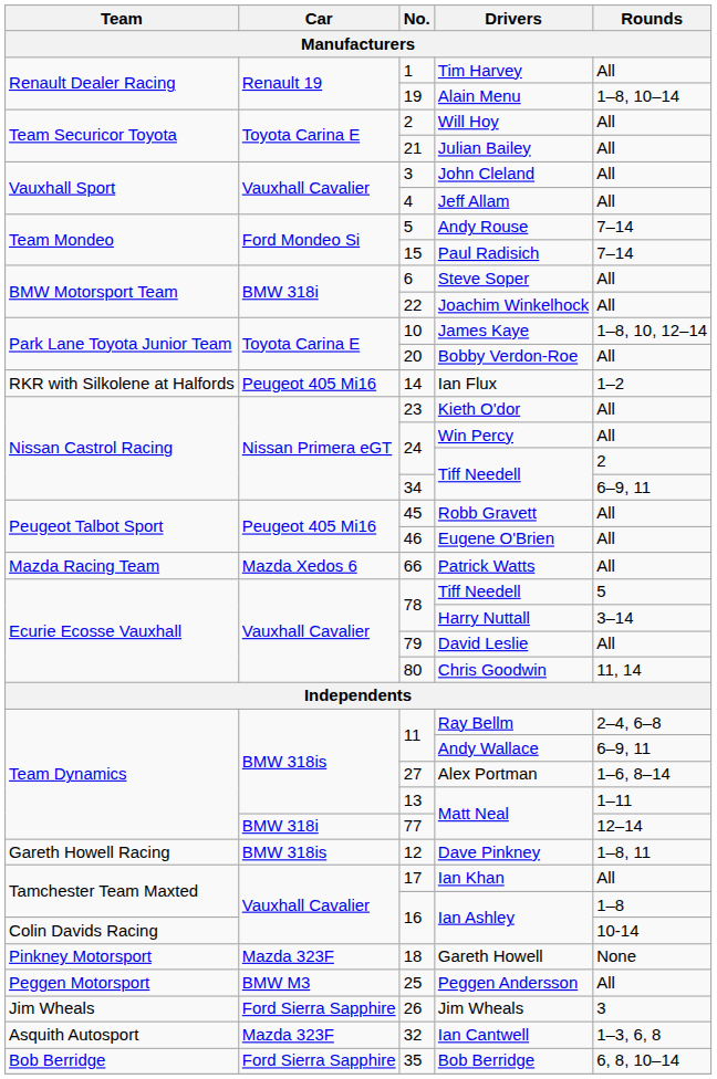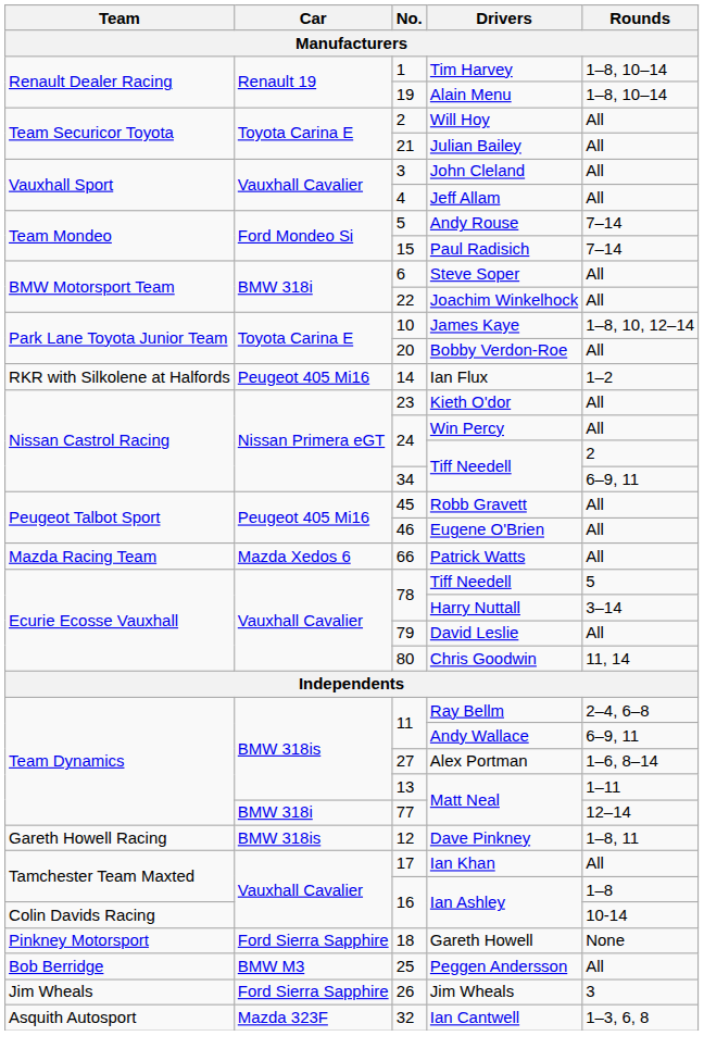1 | Rounds: All -> 1–8, 10–14
18 | Car: Mazda 323F -> Ford Sierra Sapphire
25 | Team: Peggen Motorsport -> Bob Berridge
- row: Bob Berridge | Ford Sierra Sapphire | 35 | Bob Berridge | 6, 8, 10–14
